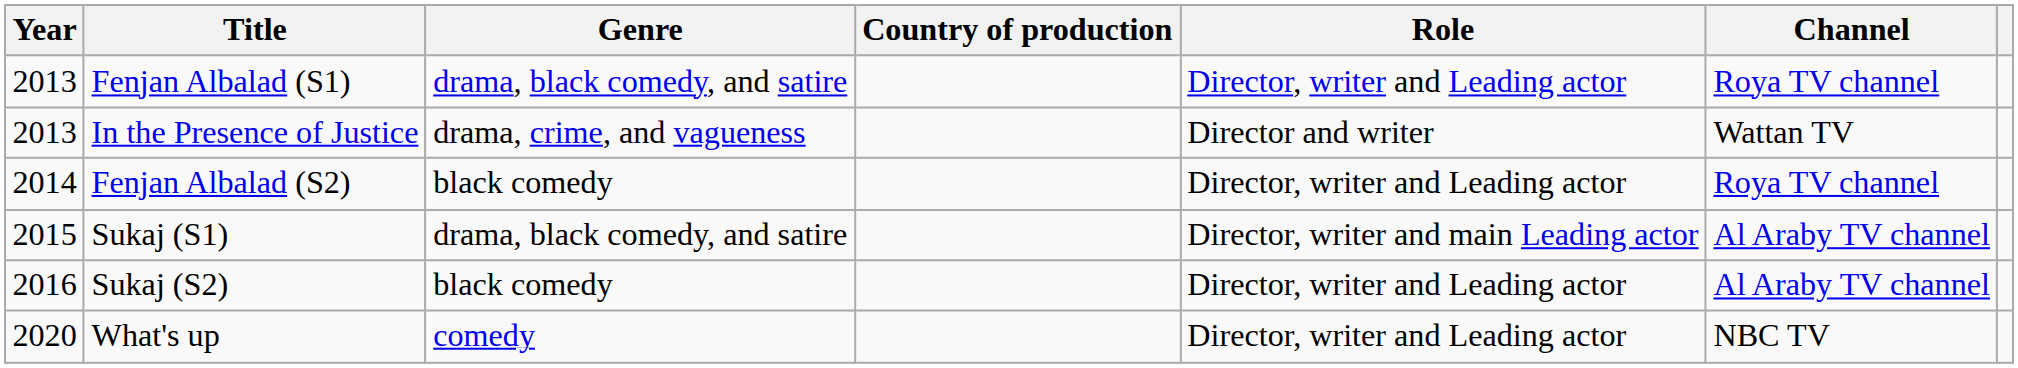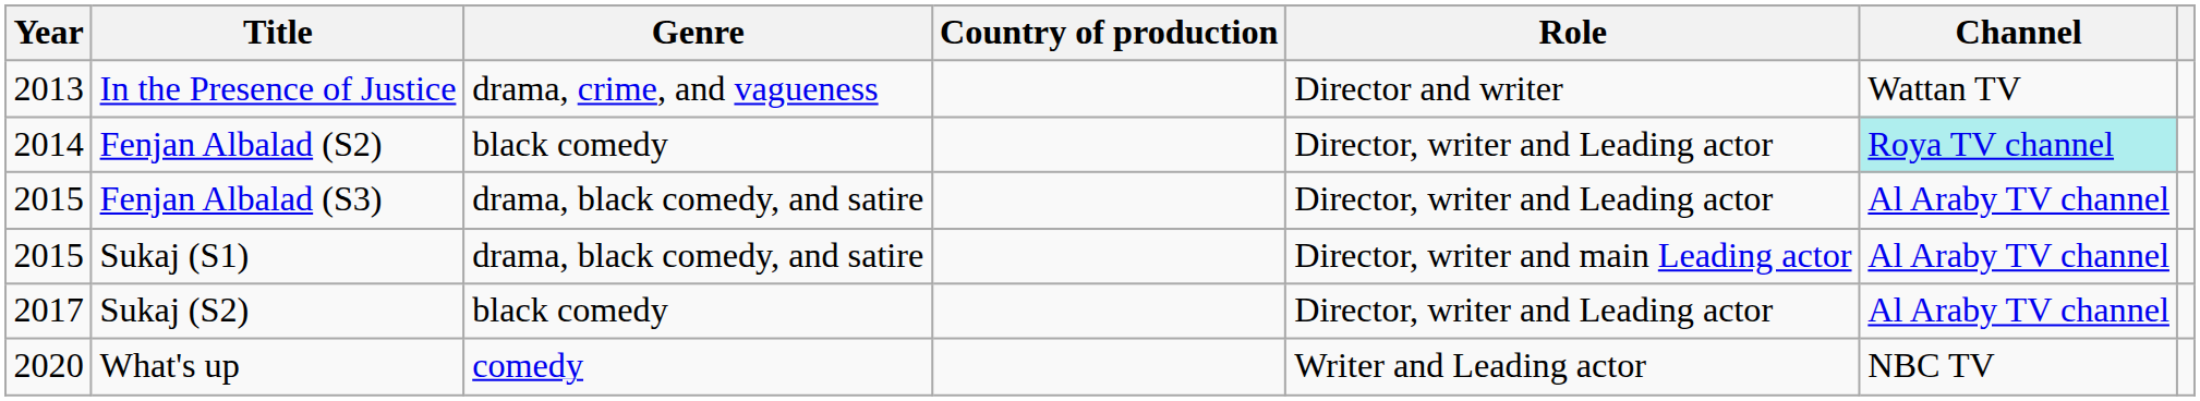- row: 2013 | Fenjan Albalad (S1) | drama, black comedy, and satire | Director, writer and Leading actor | Roya TV channel
Fenjan Albalad (S2) | Channel: no background -> paleturquoise background
+ row: 2015 | Fenjan Albalad (S3) | drama, black comedy, and satire | Director, writer and Leading actor | Al Araby TV channel
Sukaj (S2) | Year: 2016 -> 2017
What's up | Role: Director, writer and Leading actor -> Writer and Leading actor
